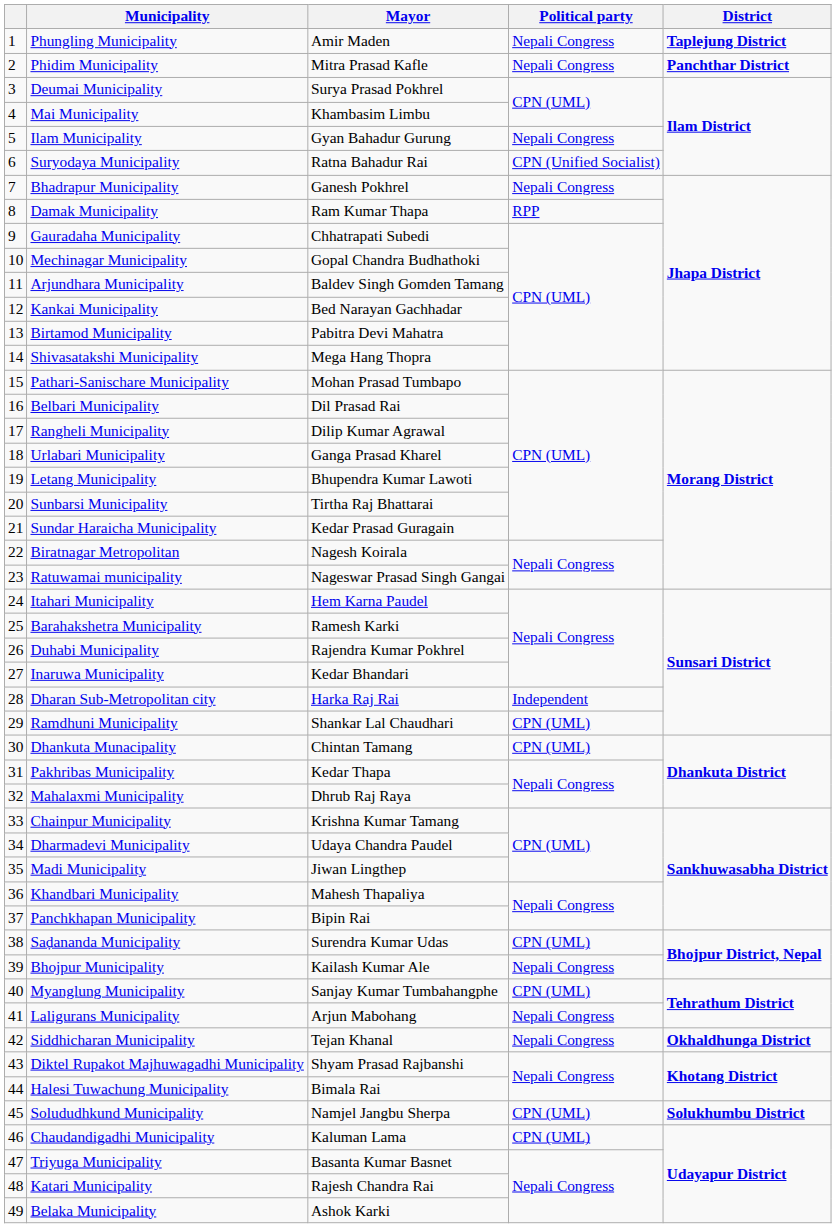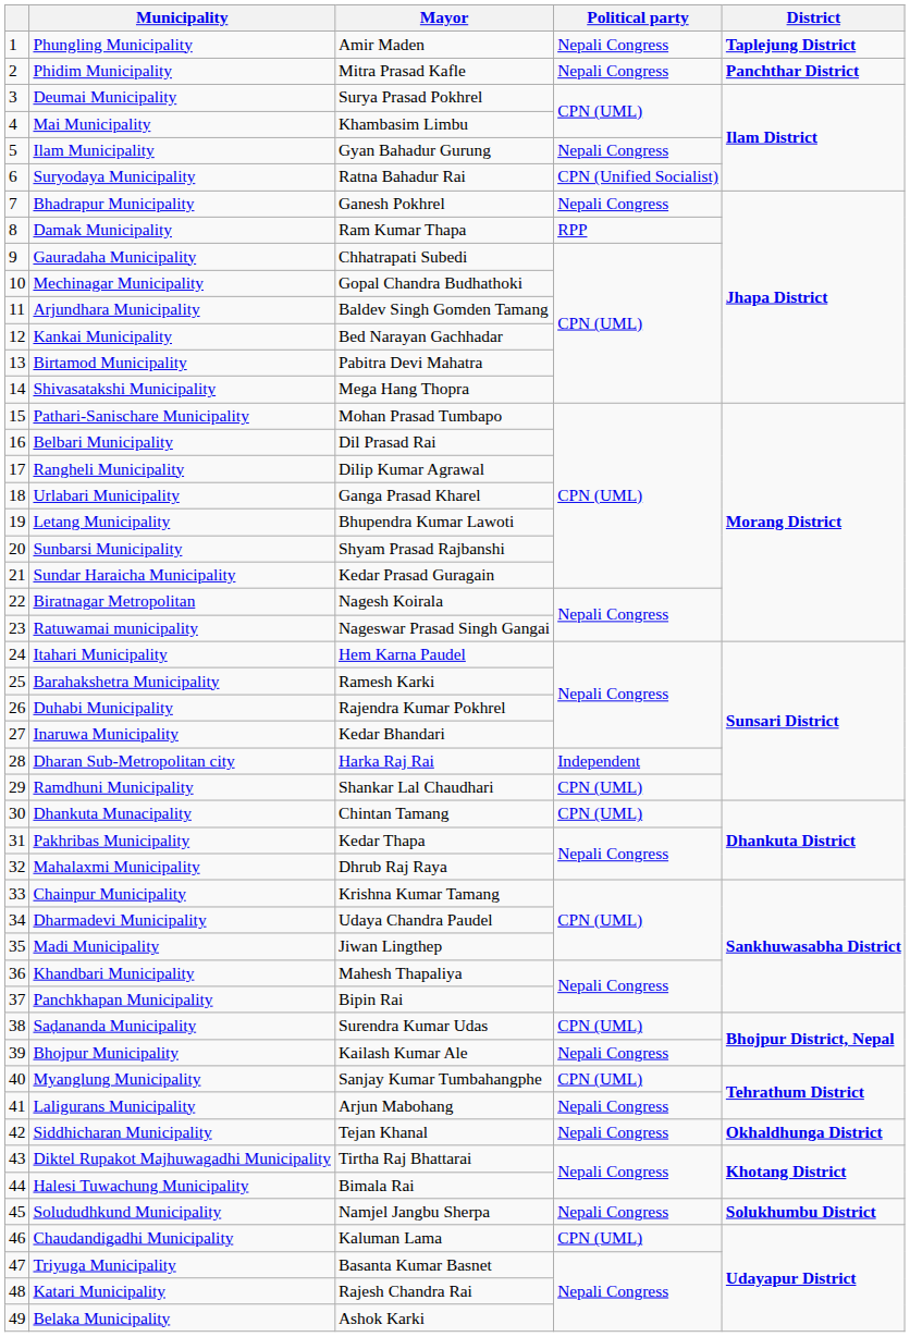Sunbarsi Municipality | Mayor: Tirtha Raj Bhattarai -> Shyam Prasad Rajbanshi
Diktel Rupakot Majhuwagadhi Municipality | Mayor: Shyam Prasad Rajbanshi -> Tirtha Raj Bhattarai
Solududhkund Municipality | Political party: CPN (UML) -> Nepali Congress
